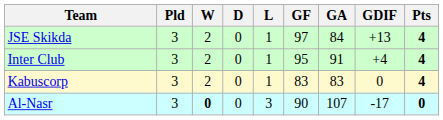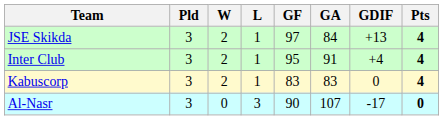- column: D | 0 | 0 | 0 | 0
Al-Nasr | W: bold -> normal
